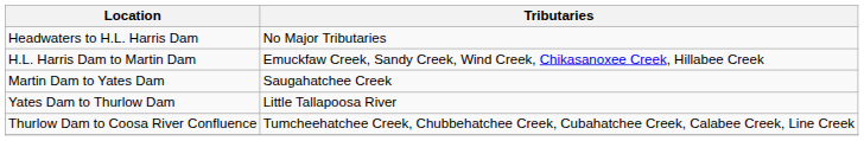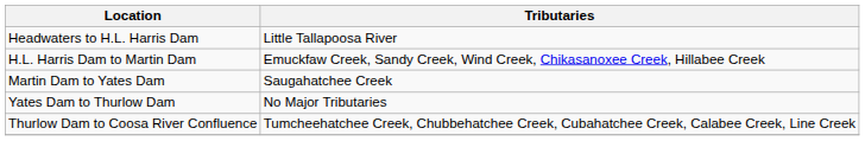Headwaters to H.L. Harris Dam | Tributaries: No Major Tributaries -> Little Tallapoosa River
Yates Dam to Thurlow Dam | Tributaries: Little Tallapoosa River -> No Major Tributaries
